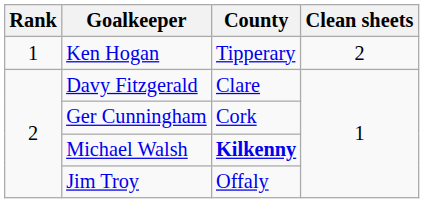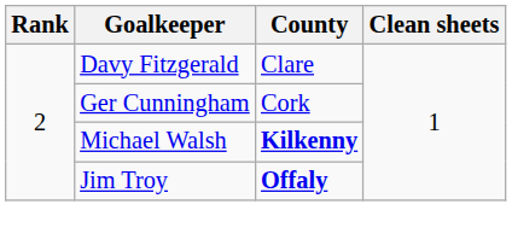- row: 1 | Ken Hogan | Tipperary | 2
Jim Troy | County: normal -> bold
